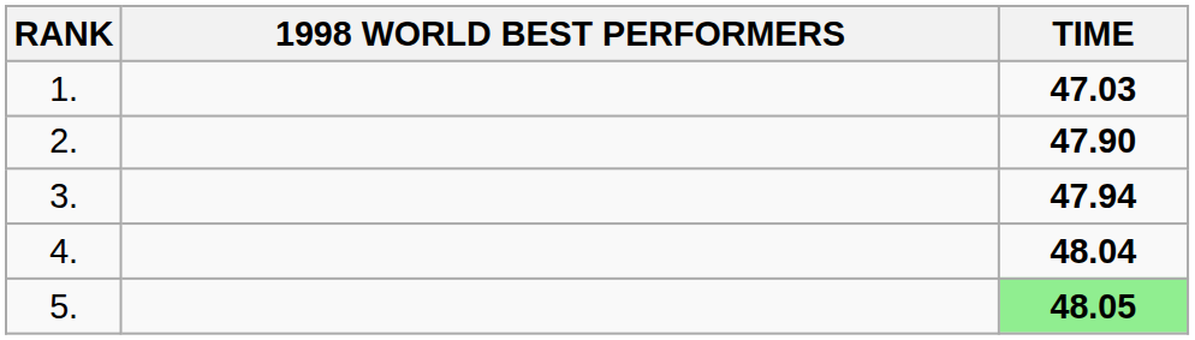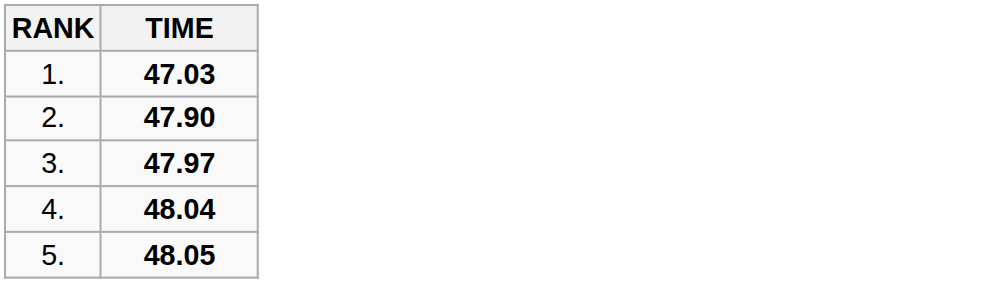- column: 1998 WORLD BEST PERFORMERS
3. | TIME: 47.94 -> 47.97
5. | TIME: lightgreen background -> no background
